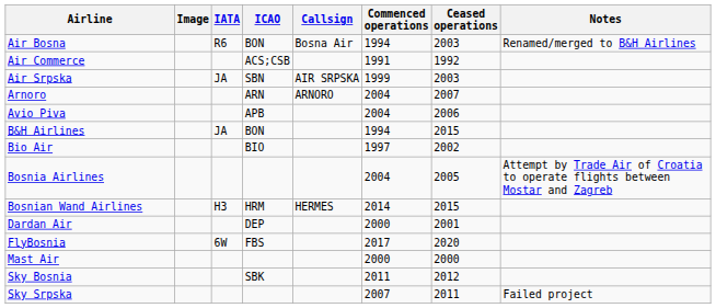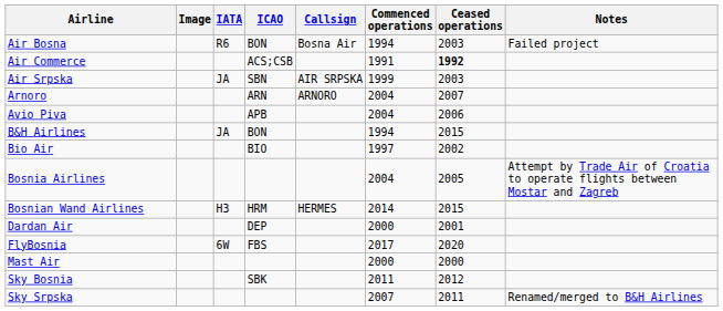Air Bosna | Notes: Renamed/merged to B&H Airlines -> Failed project
Air Commerce | Ceased operations: normal -> bold
Sky Srpska | Notes: Failed project -> Renamed/merged to B&H Airlines
